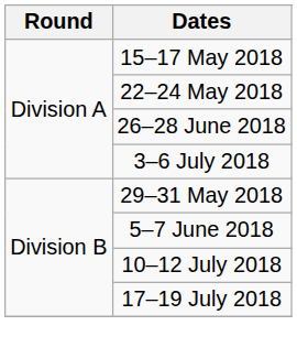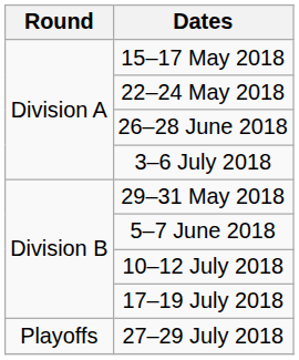+ row: Playoffs | 27–29 July 2018
